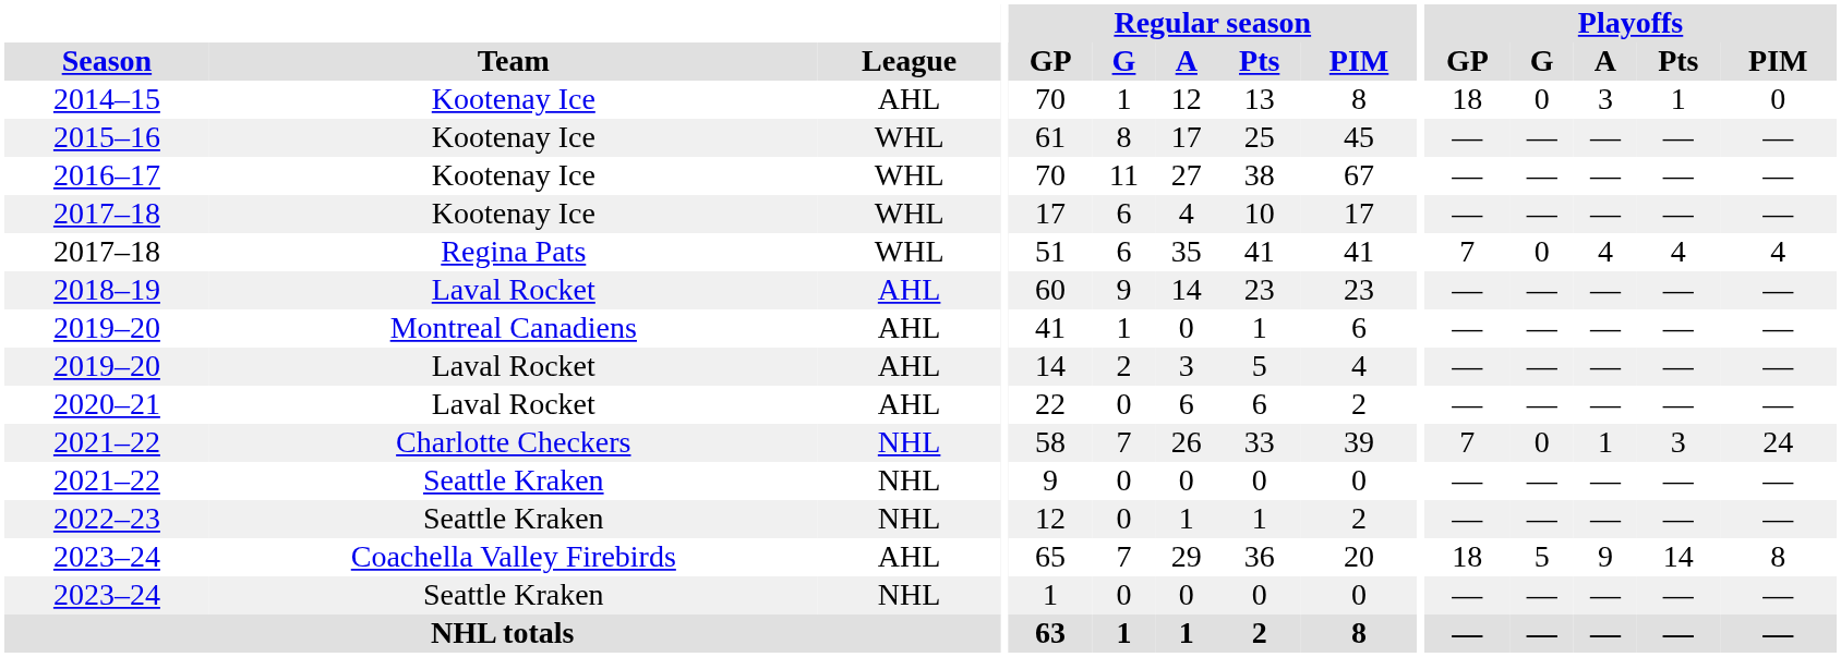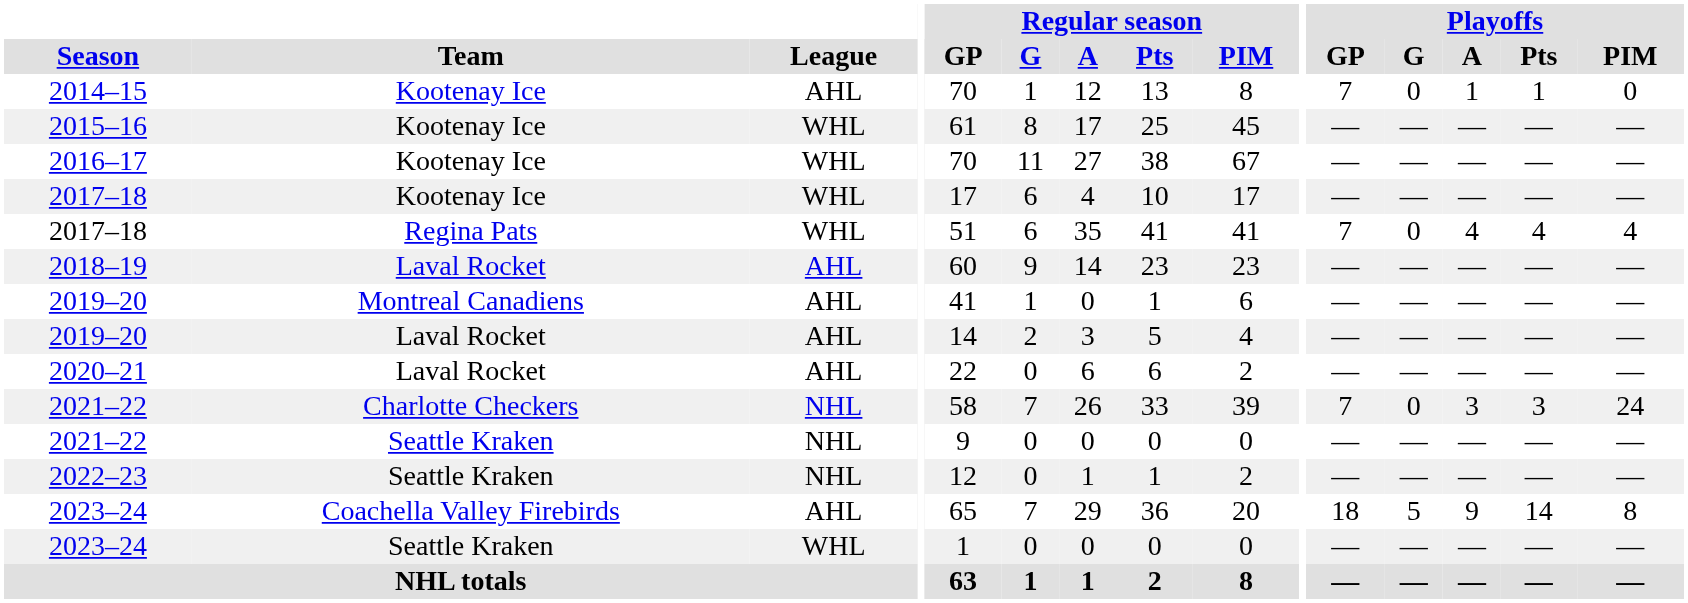2014–15 | Playoffs / GP: 18 -> 7
2014–15 | Playoffs / A: 3 -> 1
2021–22 / Charlotte Checkers | Playoffs / A: 1 -> 3
2023–24 / Seattle Kraken | League: NHL -> WHL
